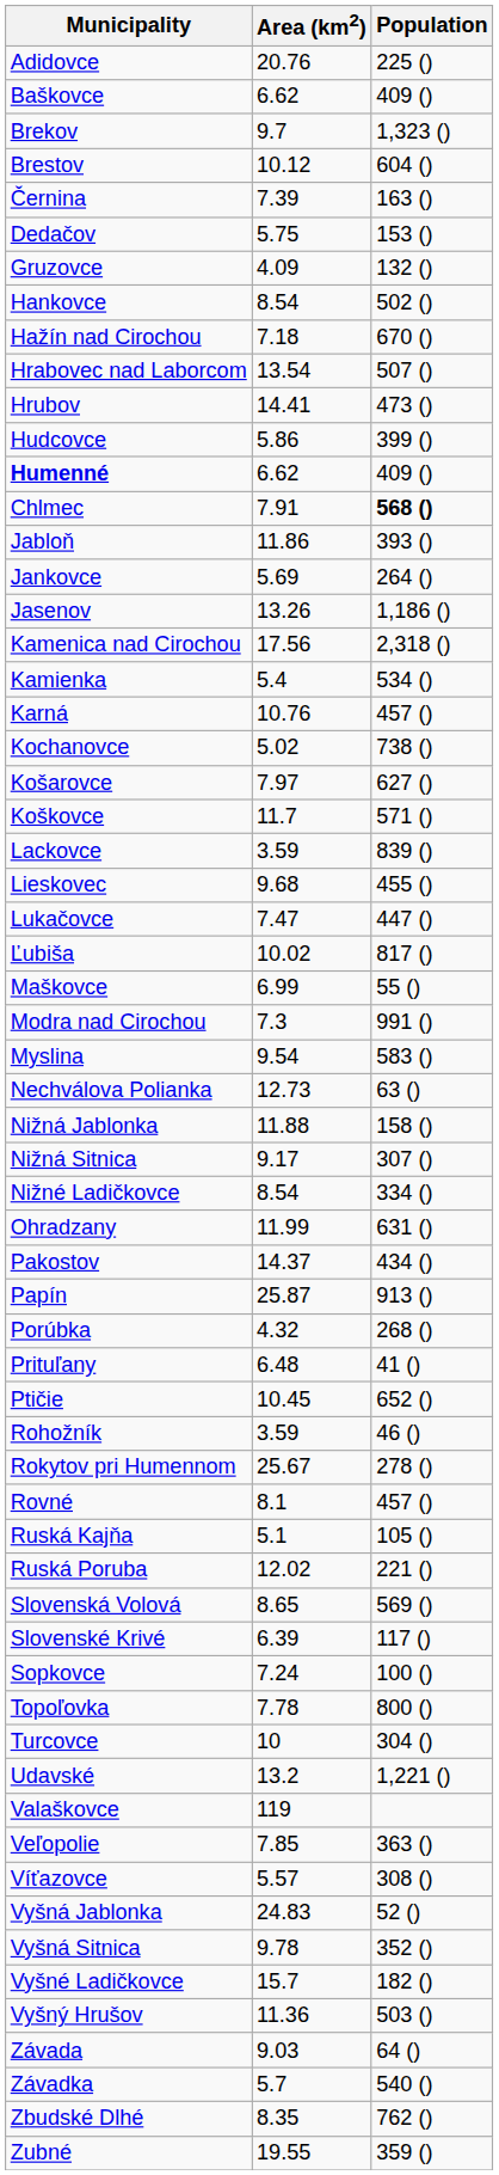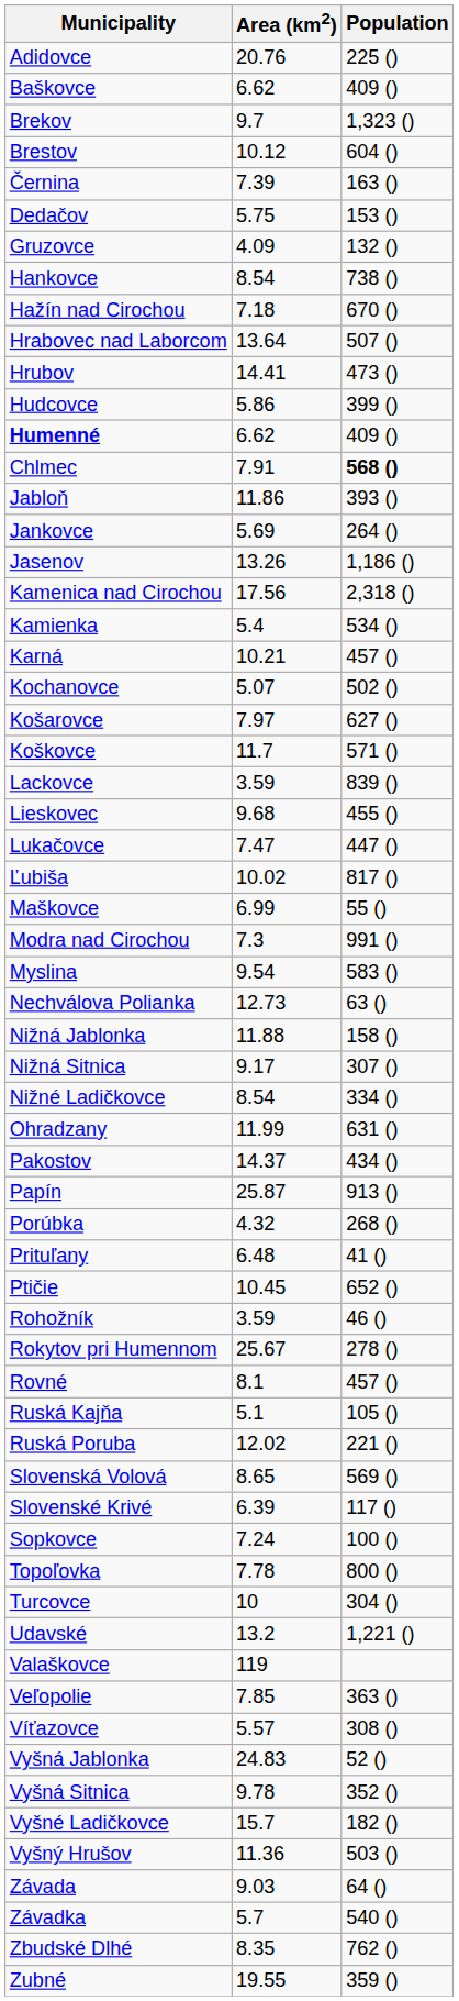Hankovce | Population: 502 () -> 738 ()
Hrabovec nad Laborcom | Area (km2): 13.54 -> 13.64
Karná | Area (km2): 10.76 -> 10.21
Kochanovce | Area (km2): 5.02 -> 5.07
Kochanovce | Population: 738 () -> 502 ()
